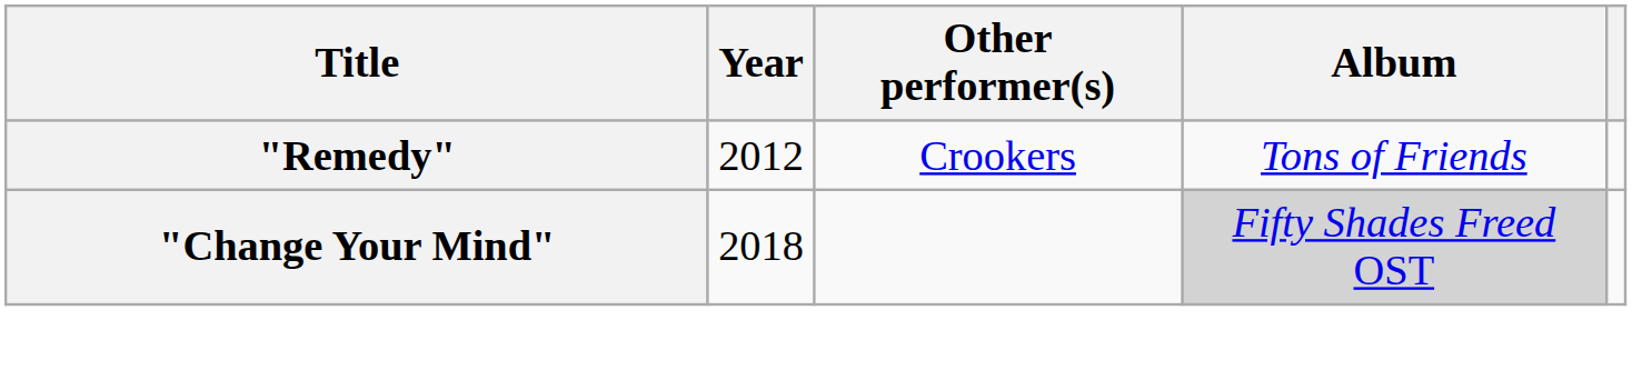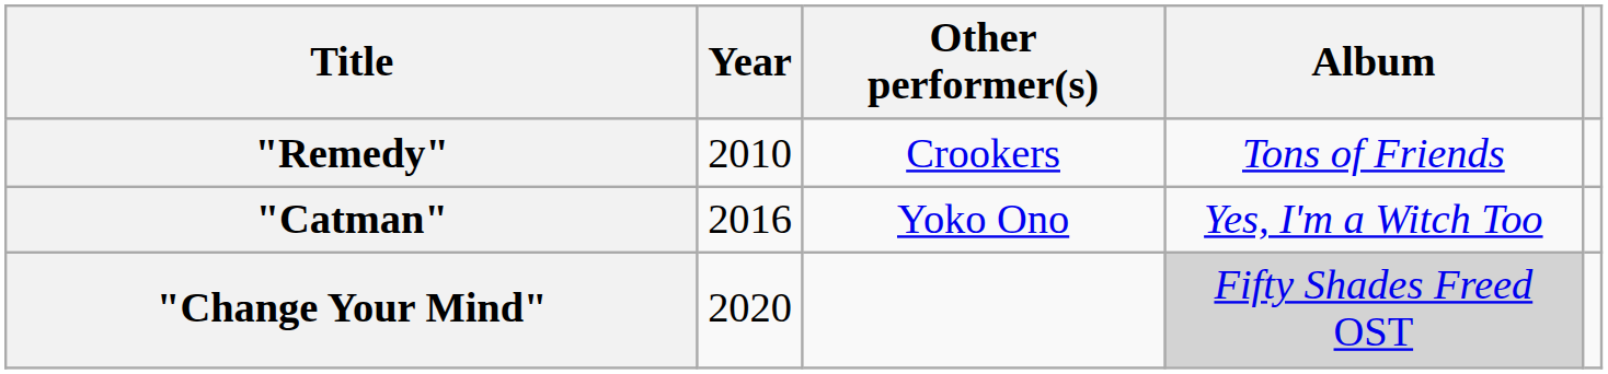"Remedy" | Year: 2012 -> 2010
+ row: "Catman" | 2016 | Yoko Ono | Yes, I'm a Witch Too
"Change Your Mind" | Year: 2018 -> 2020
